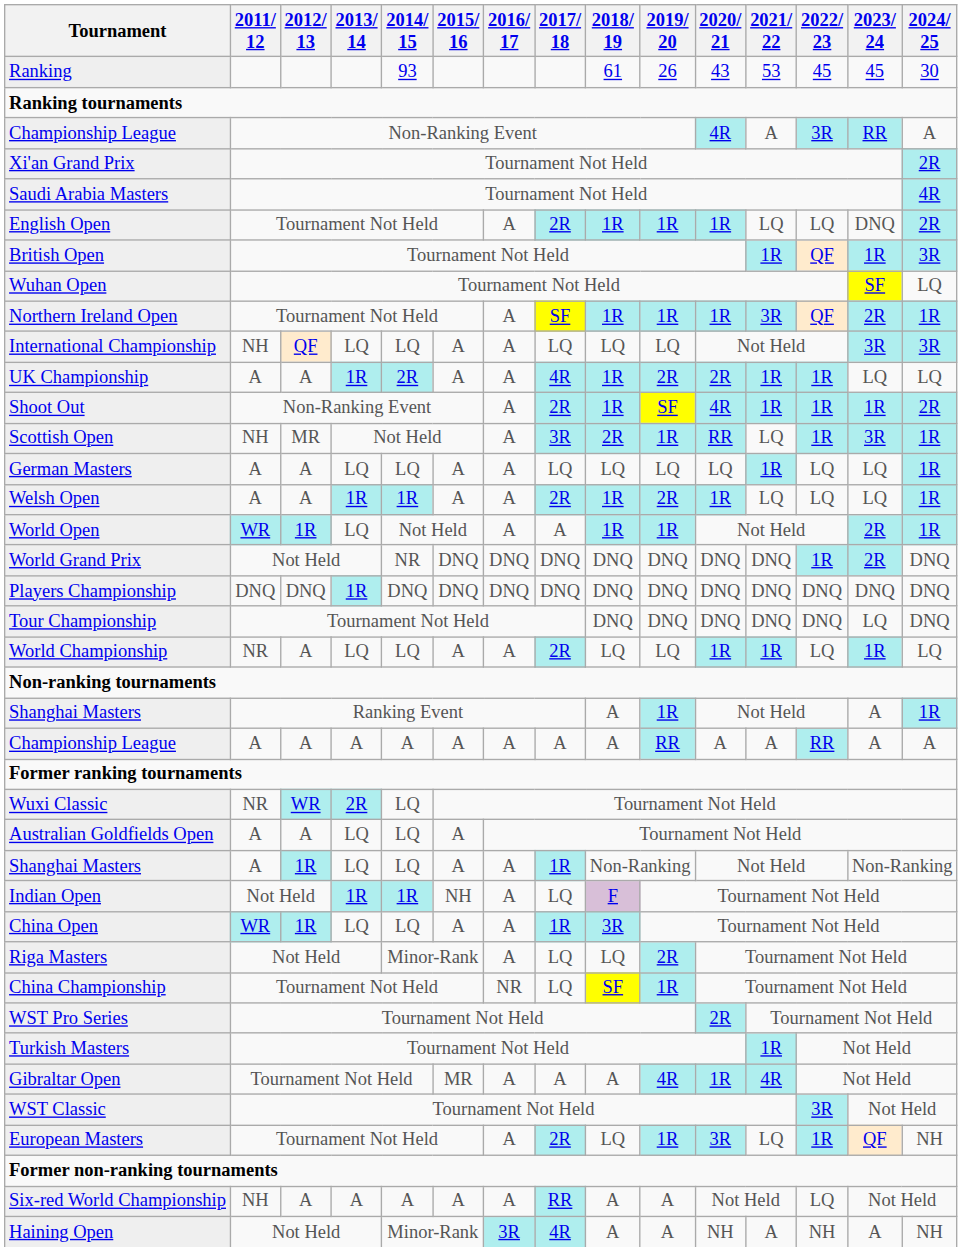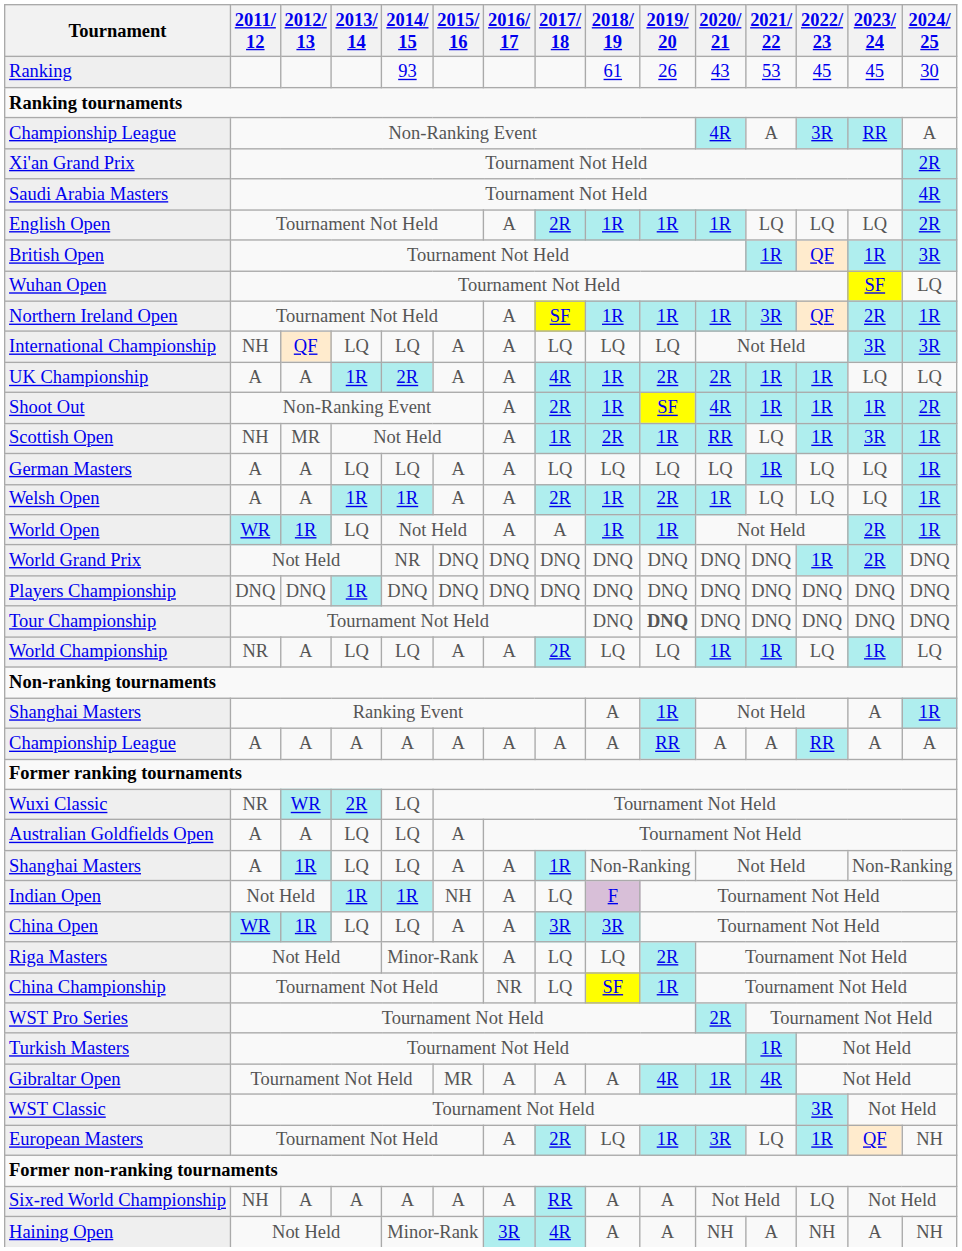English Open | 2023/ 24: DNQ -> LQ
Scottish Open | 2017/ 18: 3R -> 1R
Tour Championship | 2019/ 20: normal -> bold
Tour Championship | 2023/ 24: LQ -> DNQ
China Open | 2017/ 18: 1R -> 3R
